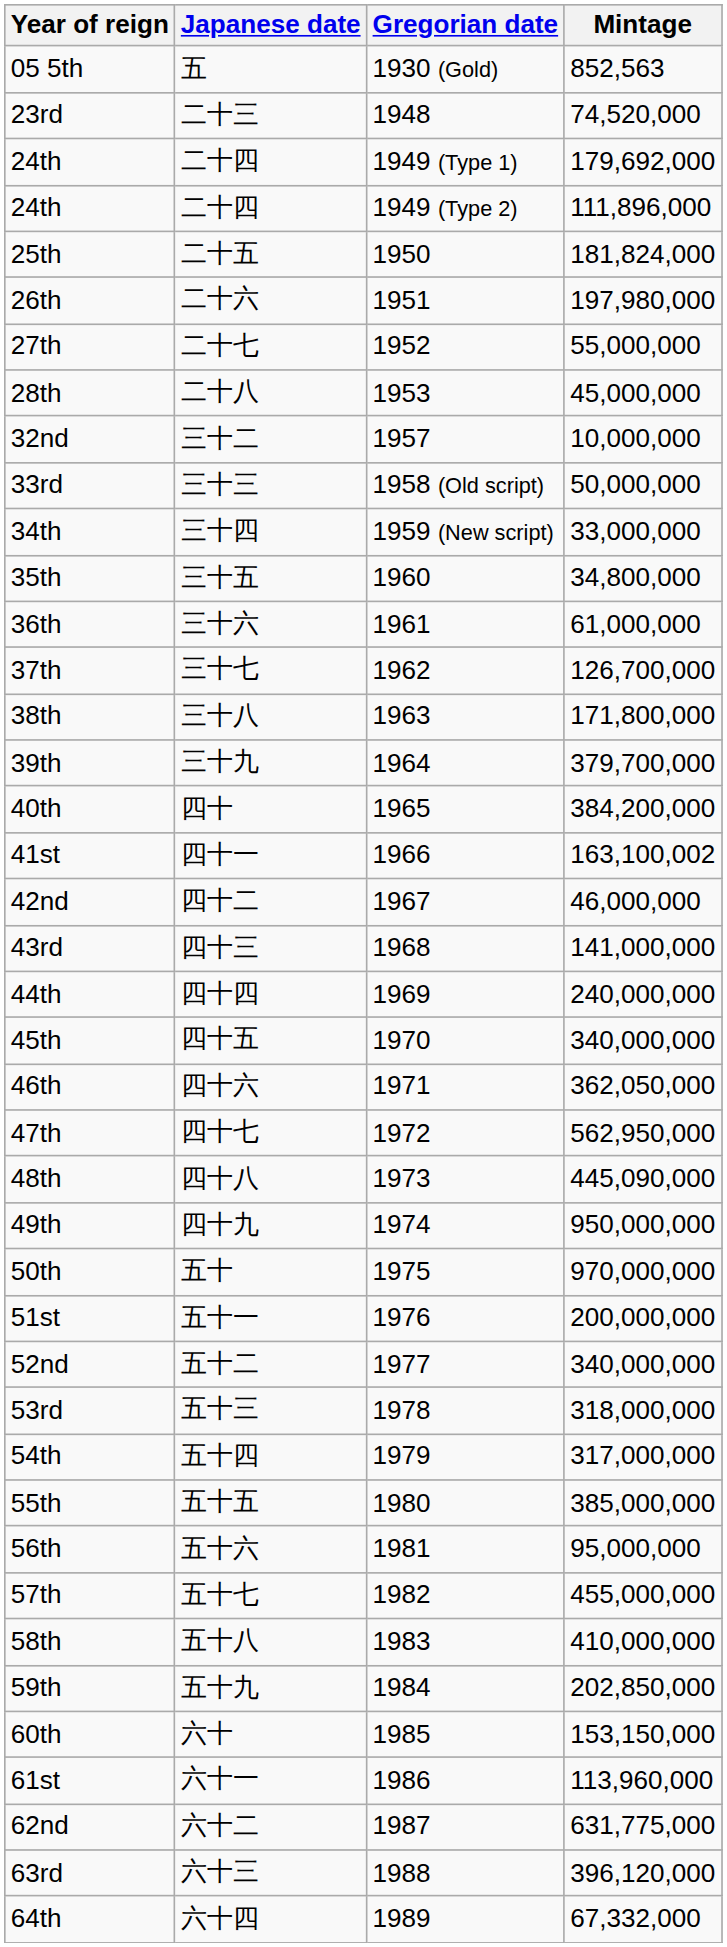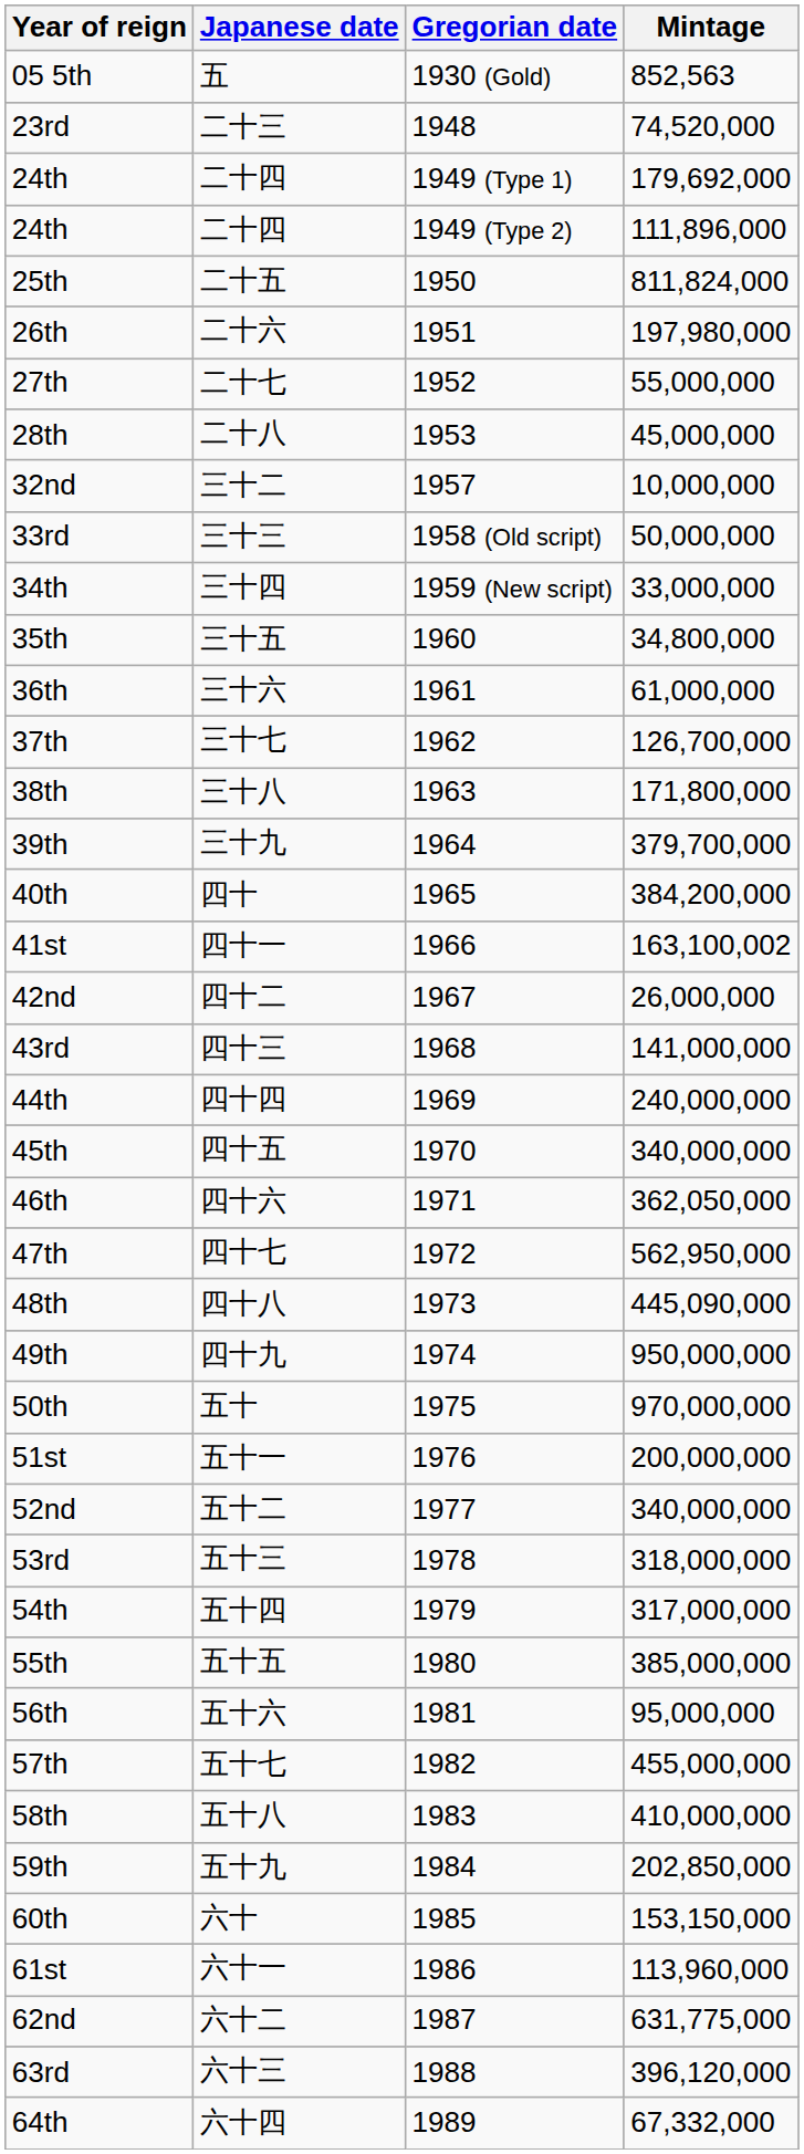25th | Mintage: 181,824,000 -> 811,824,000
42nd | Mintage: 46,000,000 -> 26,000,000
